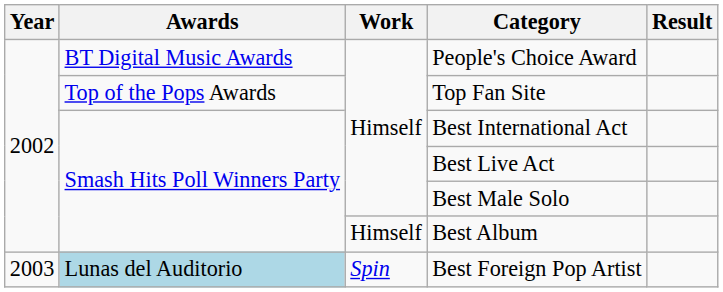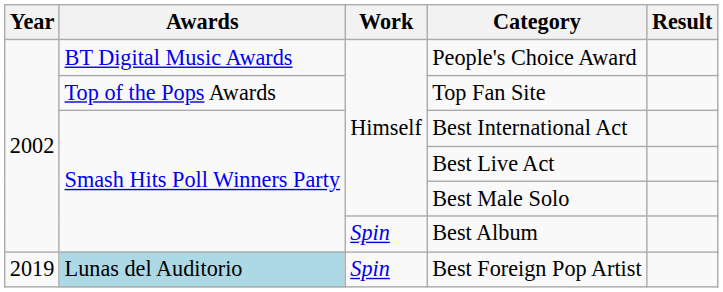Best Album | Work: Himself -> Spin
Best Foreign Pop Artist | Year: 2003 -> 2019
